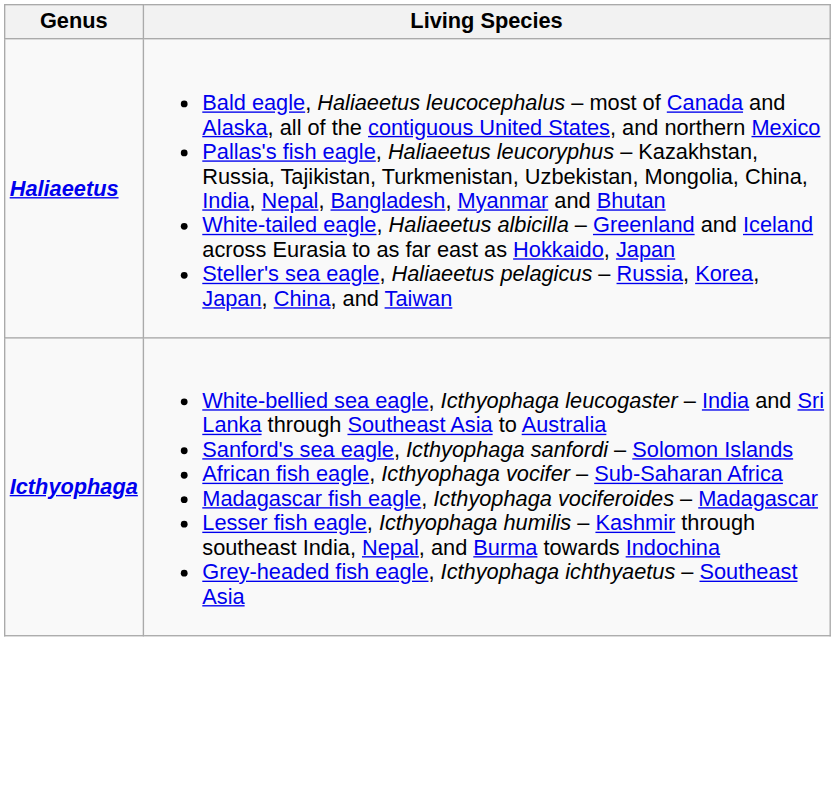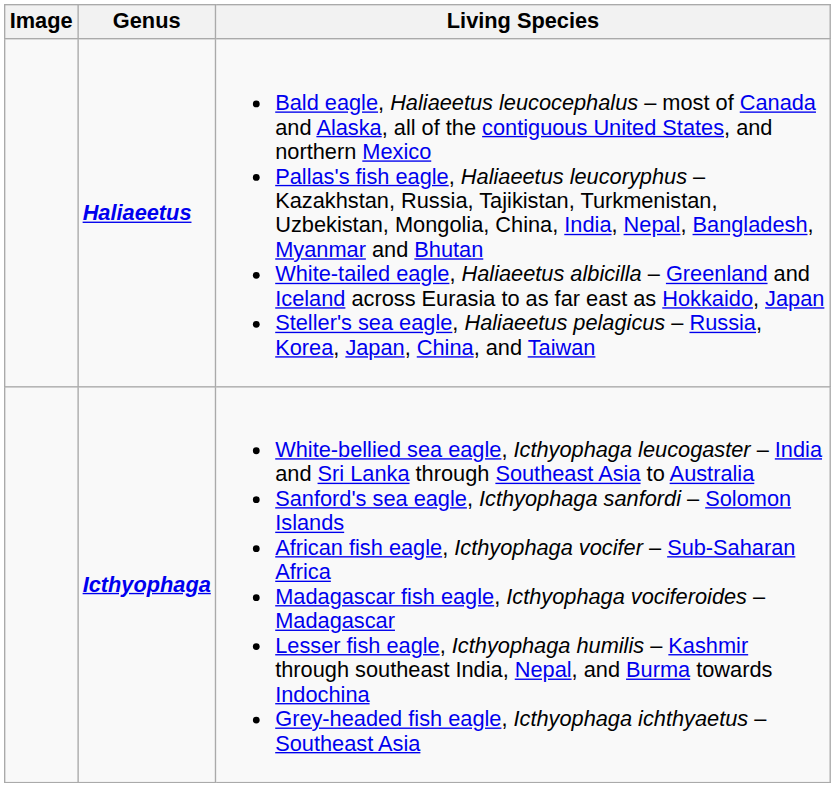+ column: Image
